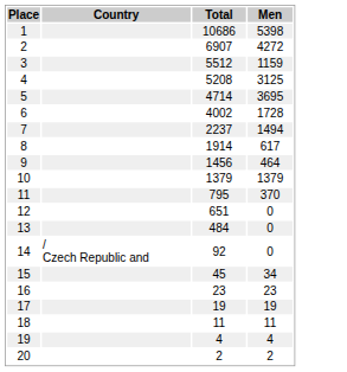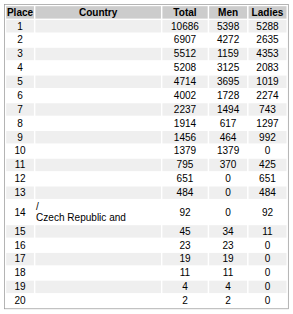+ column: Ladies | 5288 | 2635 | 4353 | 2083 | 1019 | 2274 | 743 | 1297 | 992 | 0 | 425 | 651 | 484 | 92 | 11 | 0 | 0 | 0 | 0 | 0
